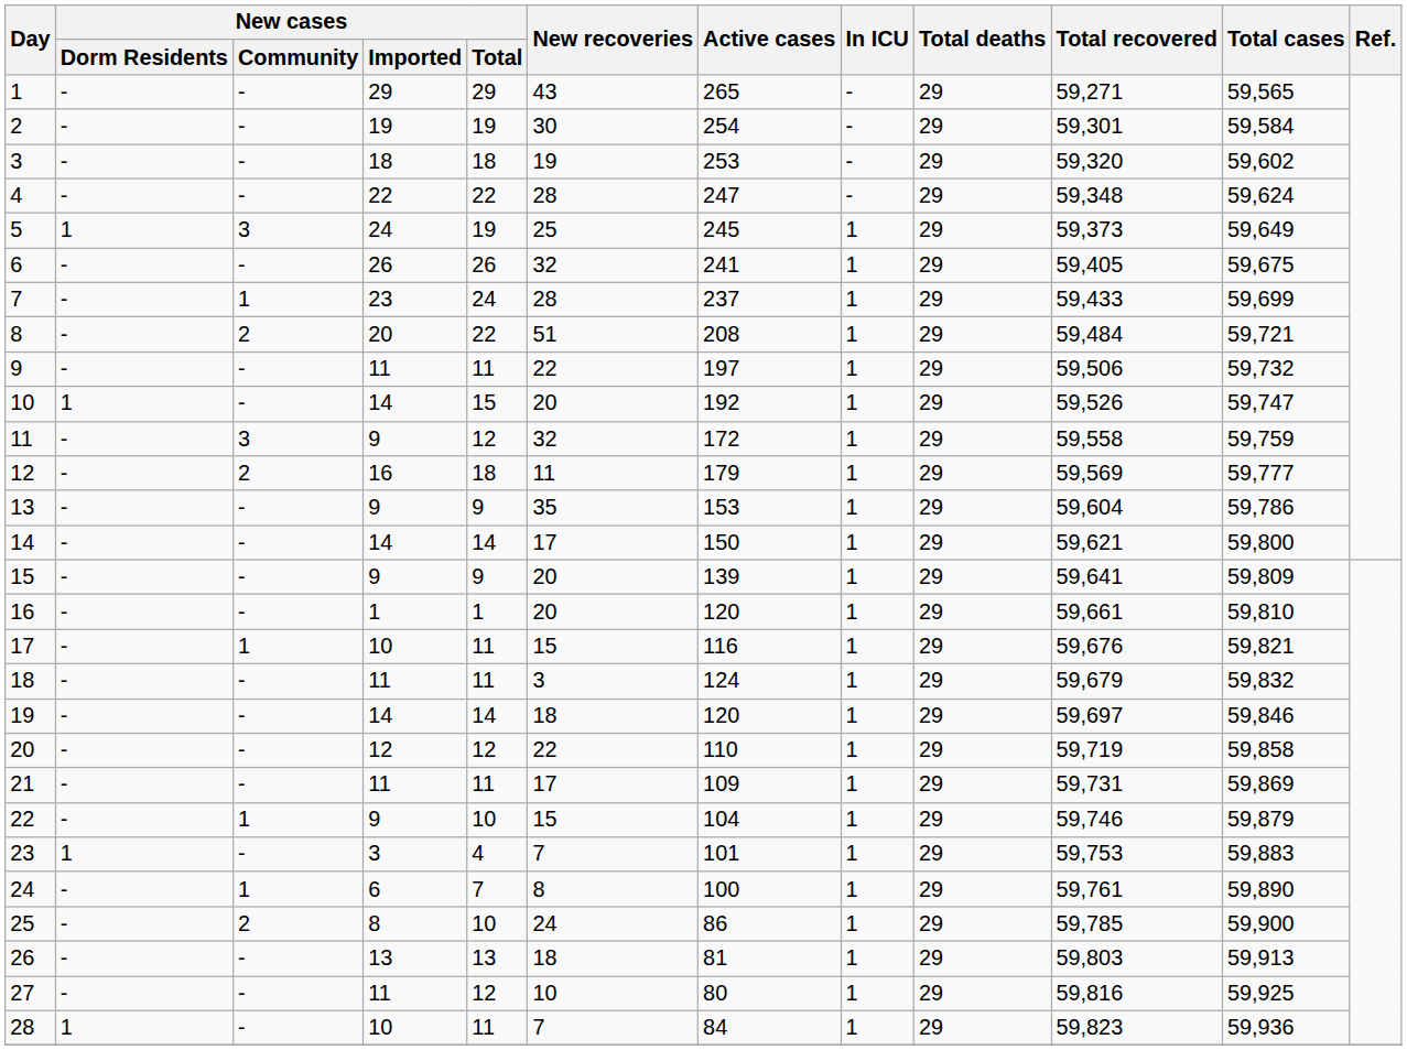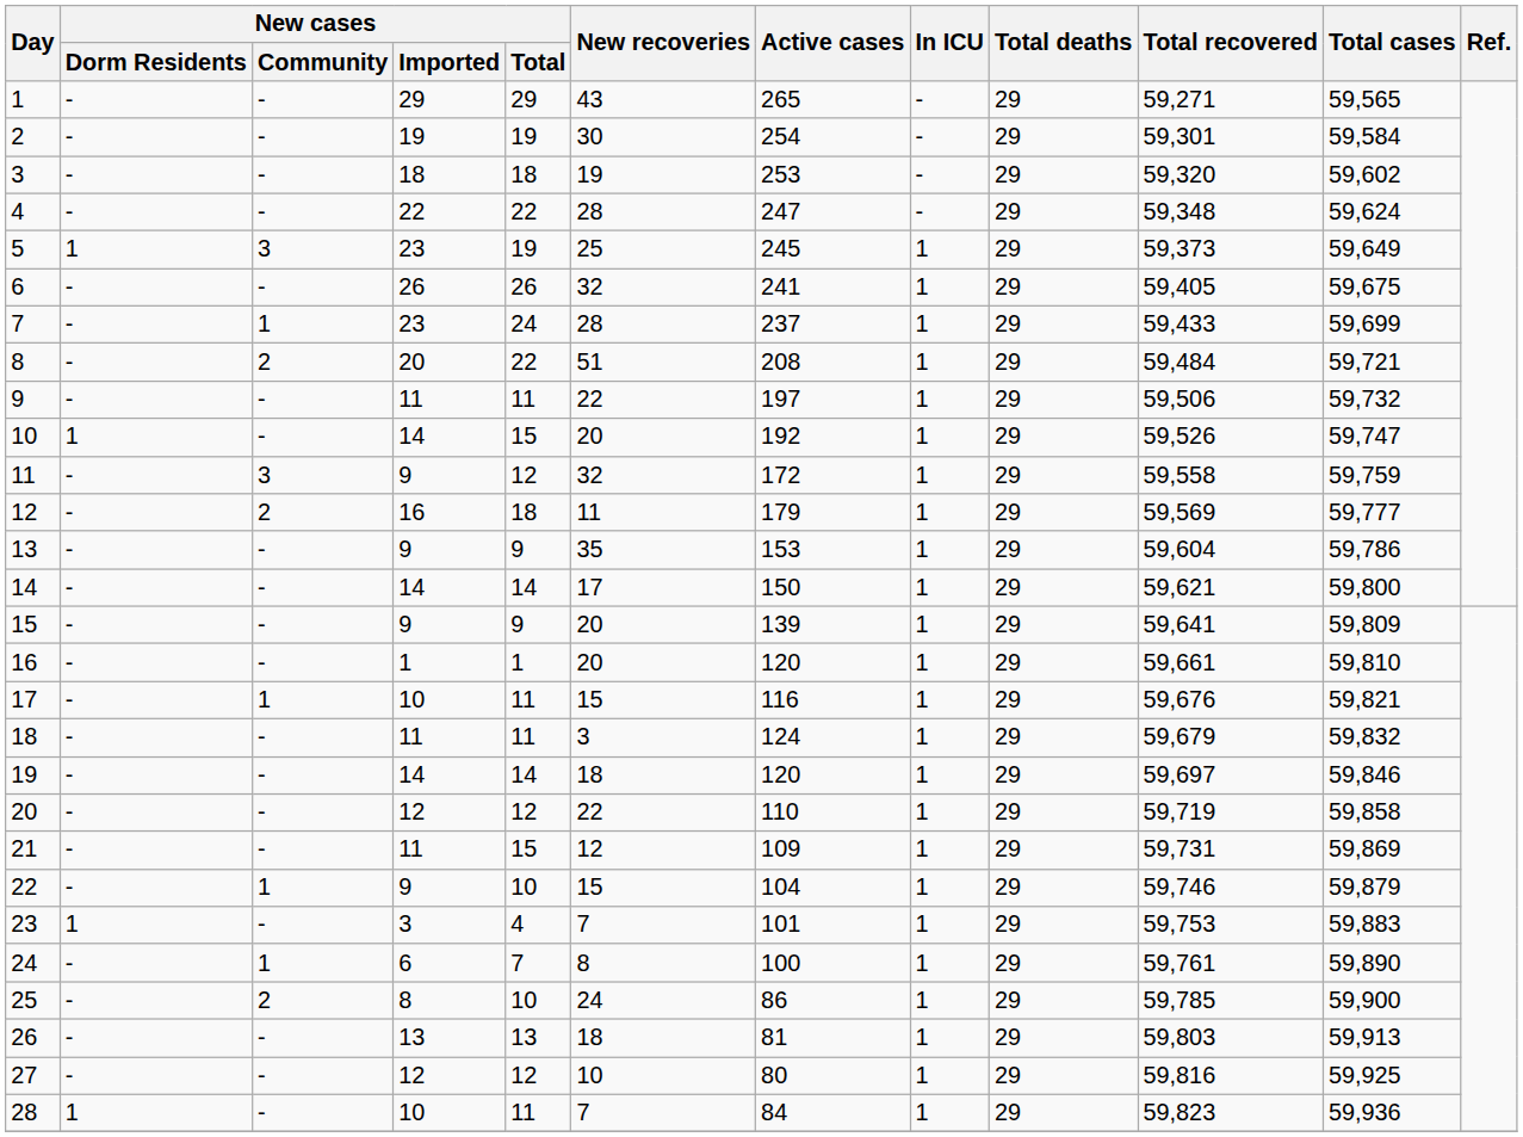5 | New cases / Imported: 24 -> 23
21 | New cases / Total: 11 -> 15
21 | New recoveries: 17 -> 12
27 | New cases / Imported: 11 -> 12
